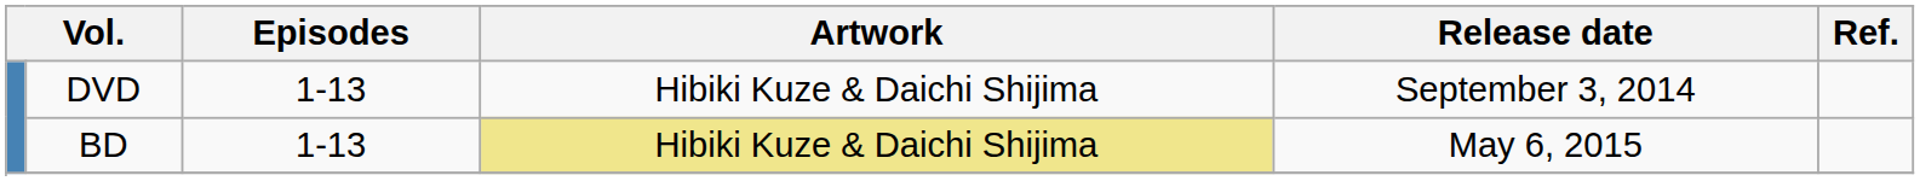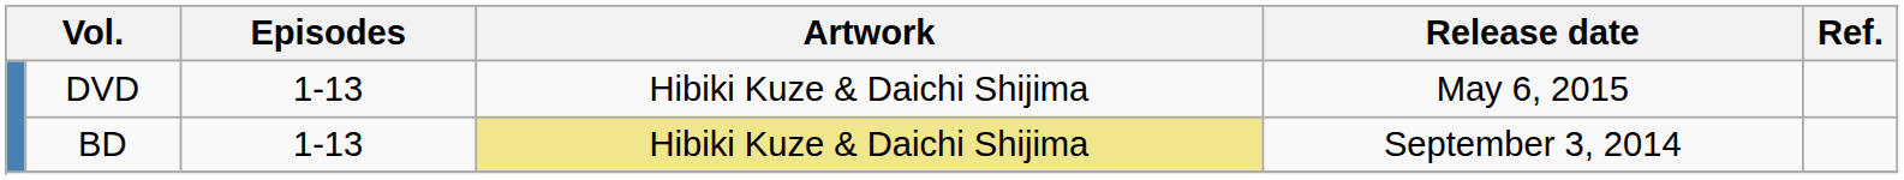DVD | Release date: September 3, 2014 -> May 6, 2015
BD | Release date: May 6, 2015 -> September 3, 2014
